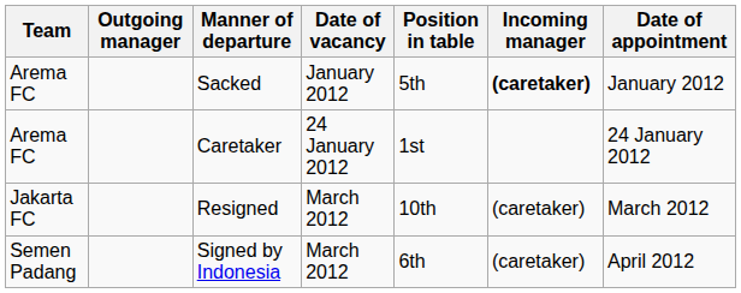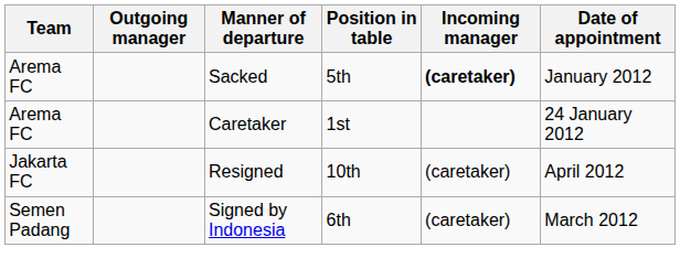- column: Date of vacancy | January 2012 | 24 January 2012 | March 2012 | March 2012
Resigned | Date of appointment: March 2012 -> April 2012
Signed by Indonesia | Date of appointment: April 2012 -> March 2012
